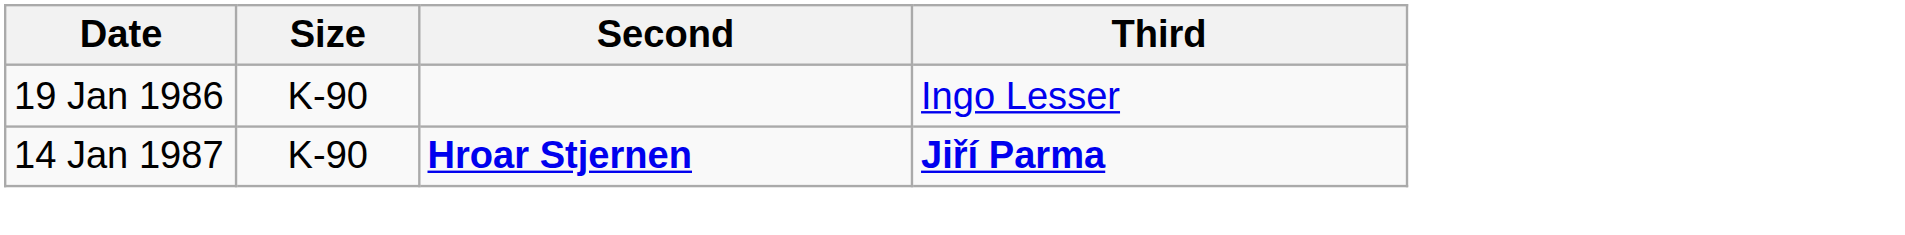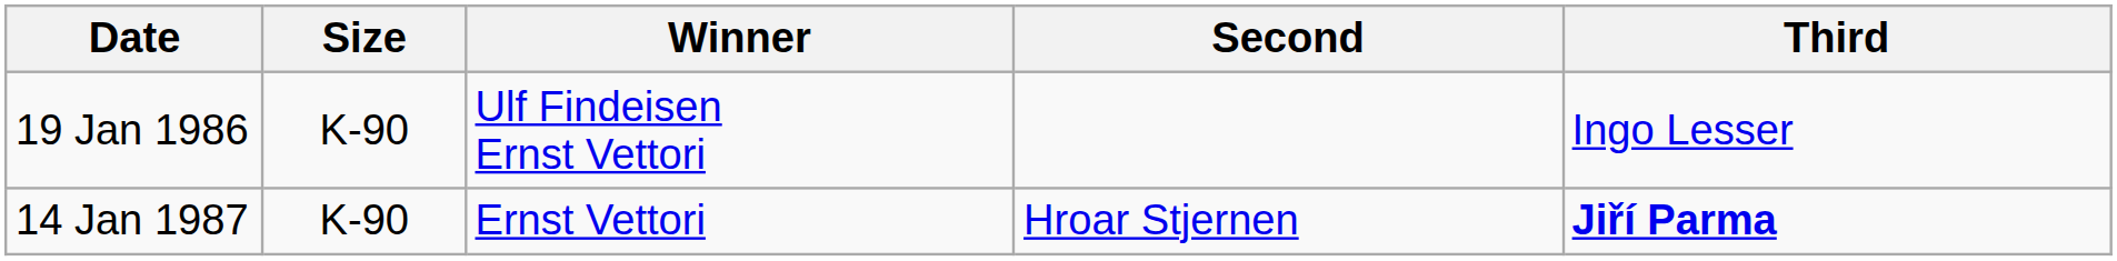+ column: Winner | Ulf Findeisen Ernst Vettori | Ernst Vettori
14 Jan 1987 | Second: bold -> normal
